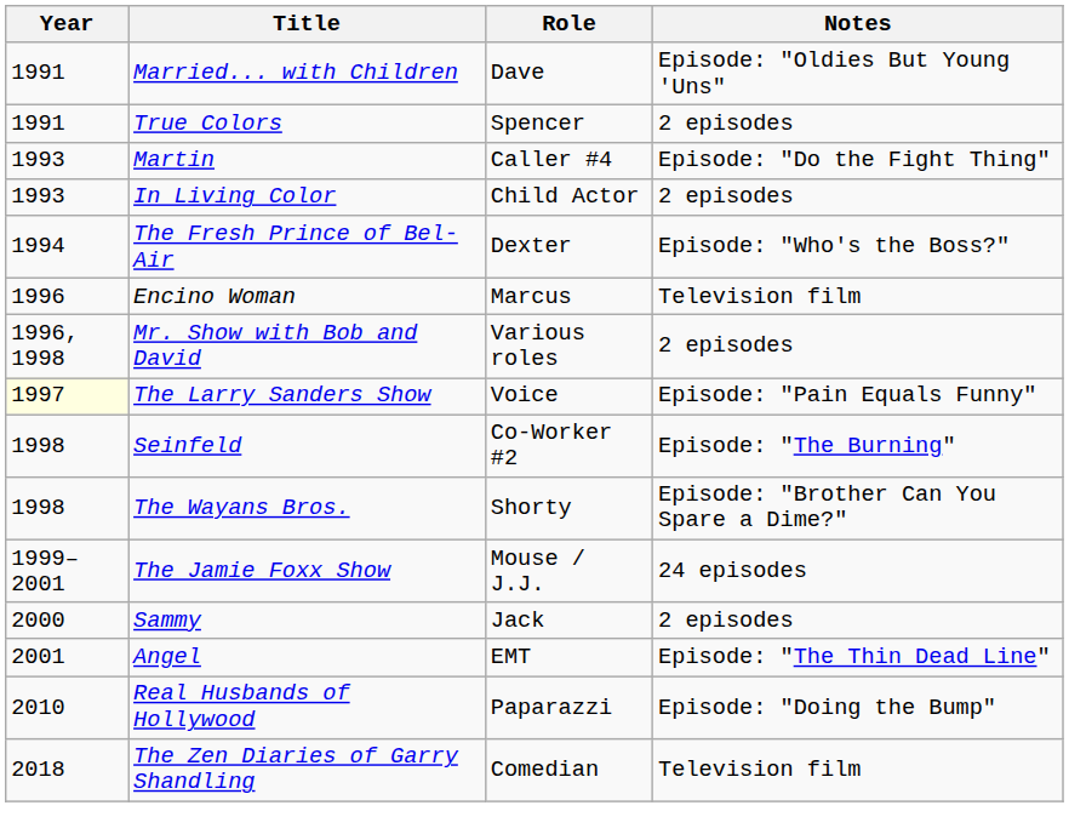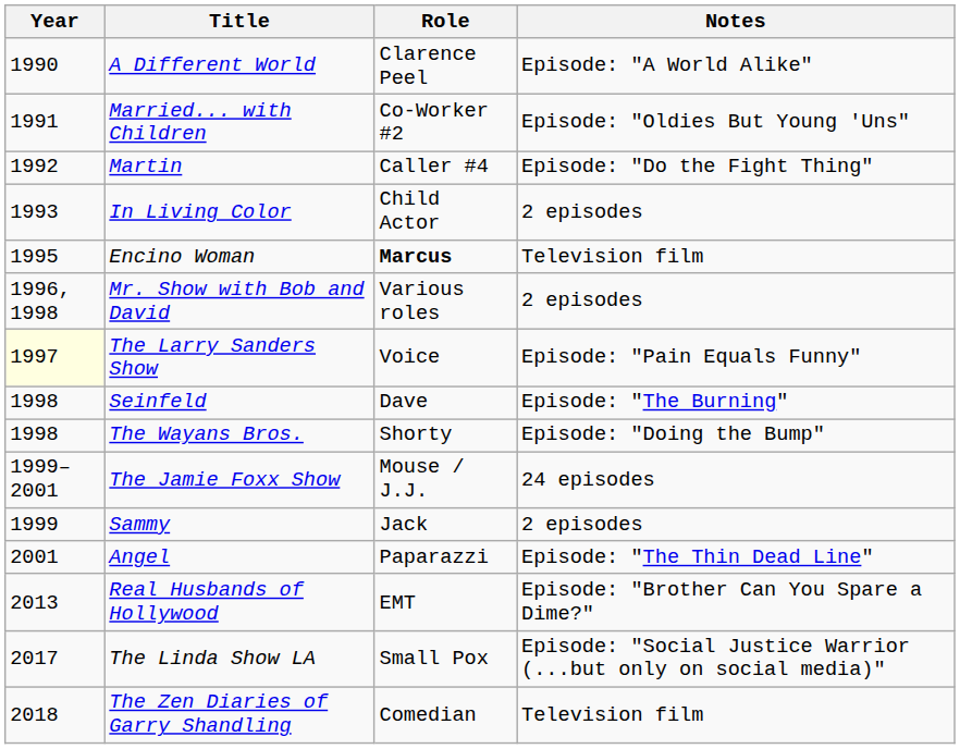+ row: 1990 | A Different World | Clarence Peel | Episode: "A World Alike"
Married... with Children | Role: Dave -> Co-Worker #2
- row: 1991 | True Colors | Spencer | 2 episodes
Martin | Year: 1993 -> 1992
- row: 1994 | The Fresh Prince of Bel-Air | Dexter | Episode: "Who's the Boss?"
Encino Woman | Year: 1996 -> 1995
Encino Woman | Role: normal -> bold
Seinfeld | Role: Co-Worker #2 -> Dave
The Wayans Bros. | Notes: Episode: "Brother Can You Spare a Dime?" -> Episode: "Doing the Bump"
Sammy | Year: 2000 -> 1999
Angel | Role: EMT -> Paparazzi
Real Husbands of Hollywood | Year: 2010 -> 2013
Real Husbands of Hollywood | Role: Paparazzi -> EMT
Real Husbands of Hollywood | Notes: Episode: "Doing the Bump" -> Episode: "Brother Can You Spare a Dime?"
+ row: 2017 | The Linda Show LA | Small Pox | Episode: "Social Justice Warrior (...but only on social media)"
